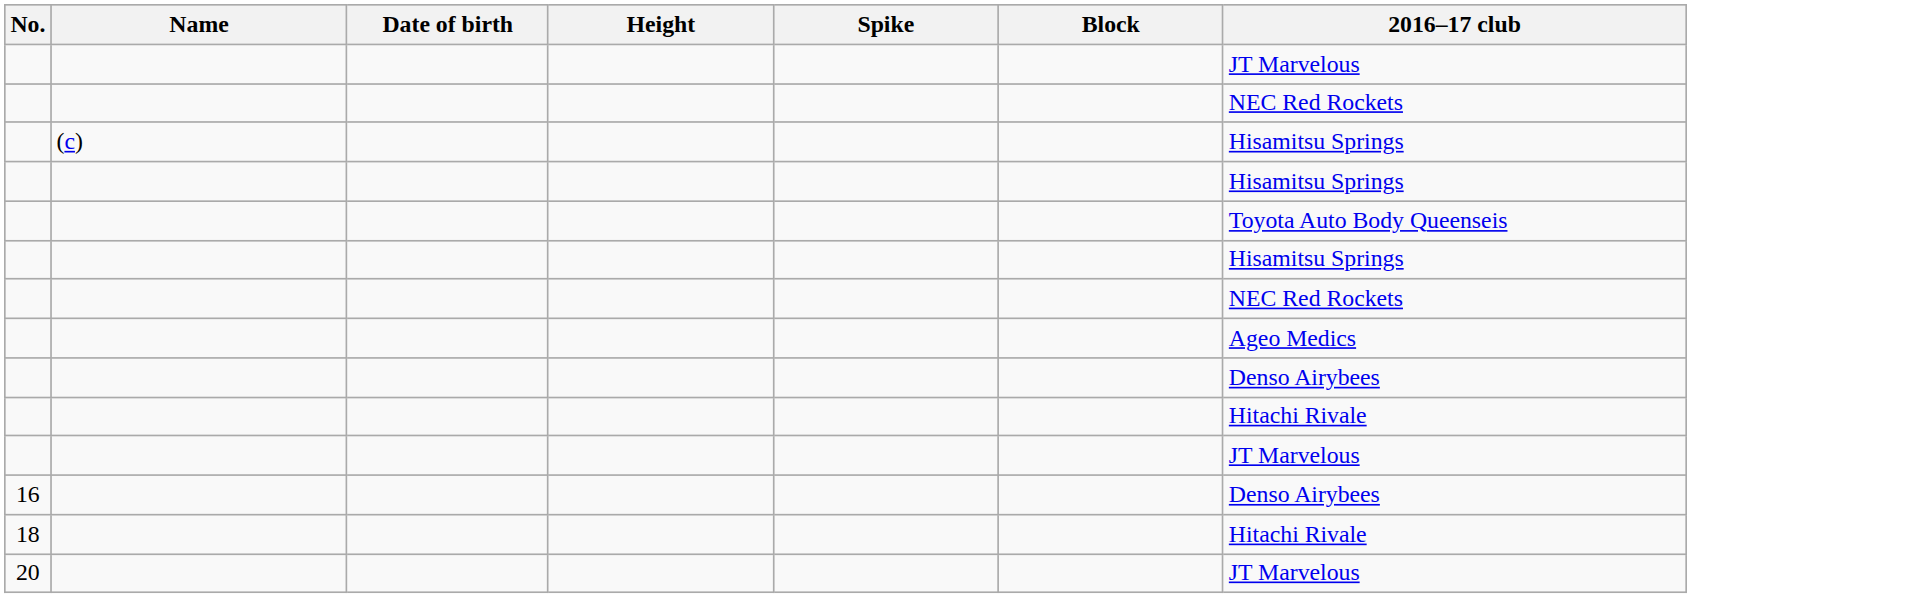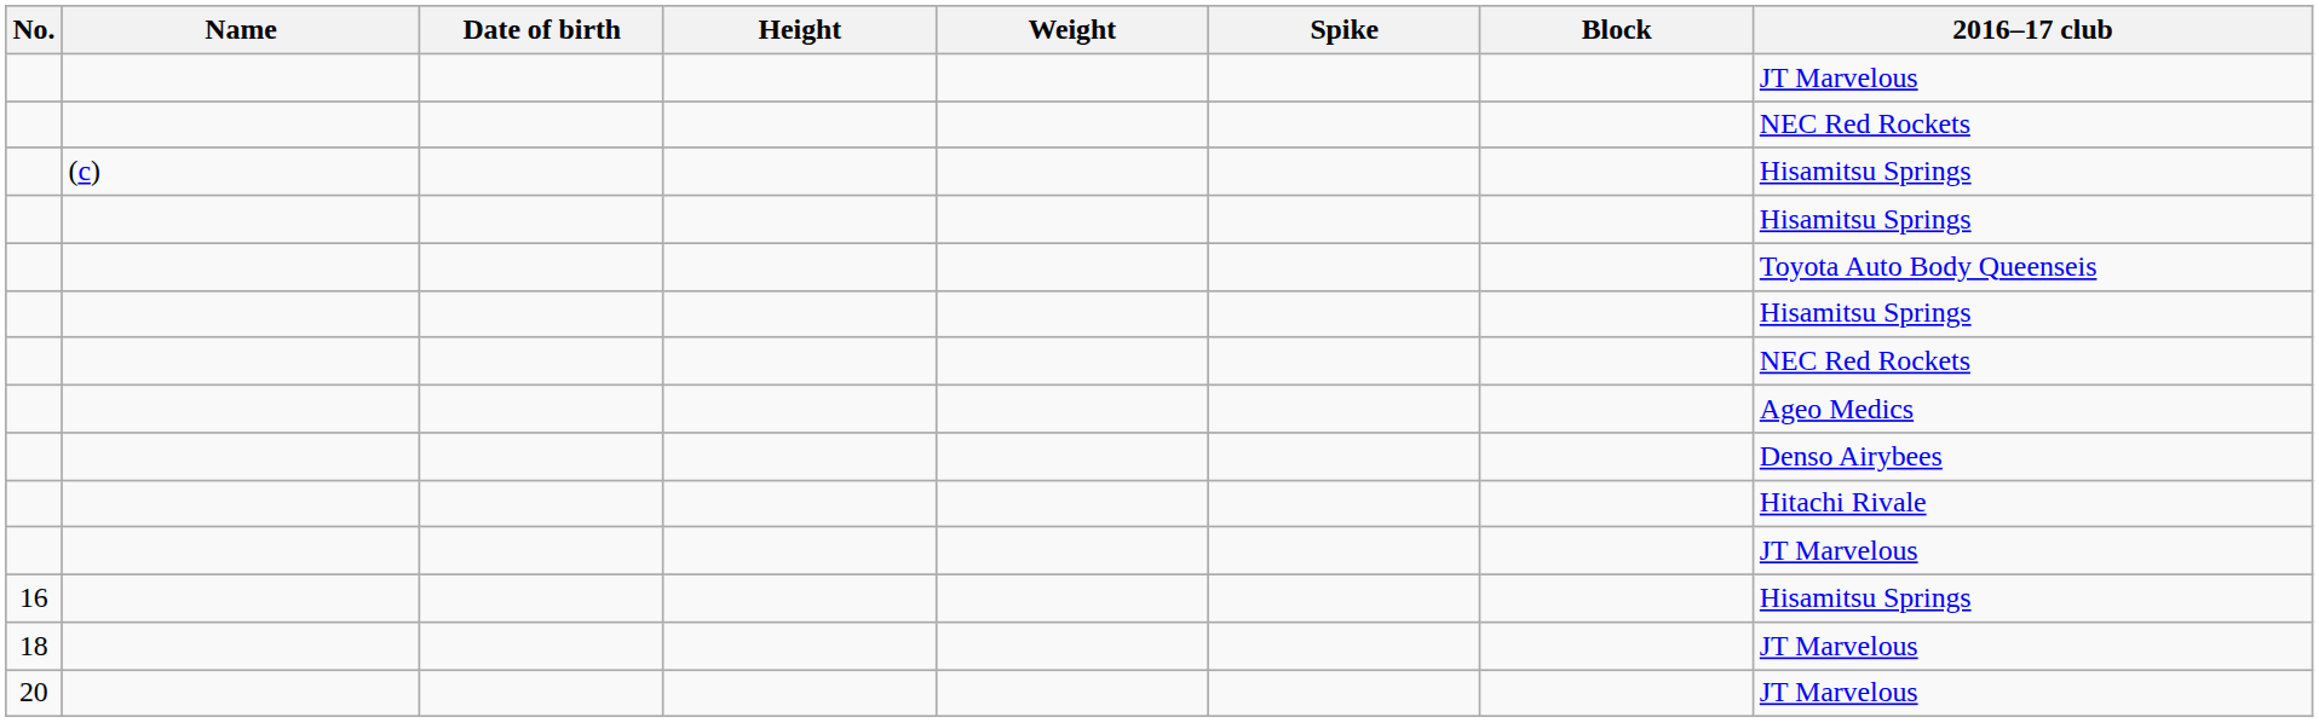+ column: Weight
16 | 2016–17 club: Denso Airybees -> Hisamitsu Springs
18 | 2016–17 club: Hitachi Rivale -> JT Marvelous
